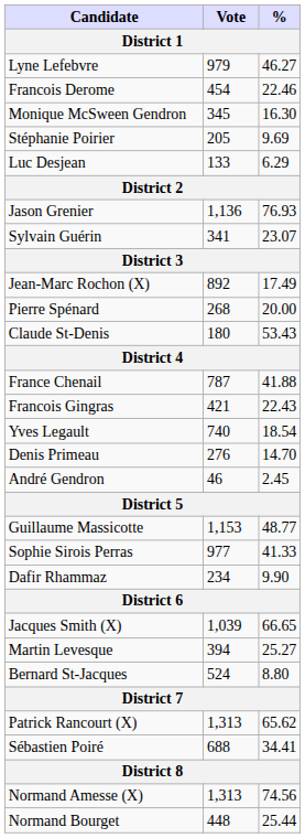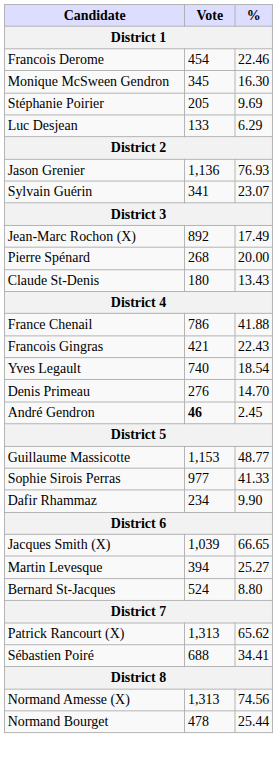- row: Lyne Lefebvre | 979 | 46.27
Claude St-Denis | %: 53.43 -> 13.43
France Chenail | Vote: 787 -> 786
André Gendron | Vote: normal -> bold
Normand Bourget | Vote: 448 -> 478
